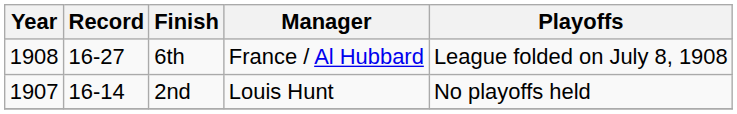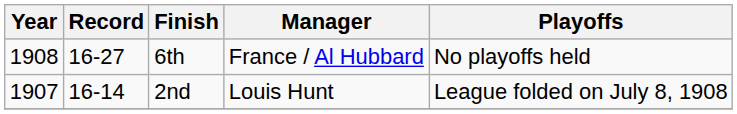6th | Playoffs: League folded on July 8, 1908 -> No playoffs held
2nd | Playoffs: No playoffs held -> League folded on July 8, 1908
